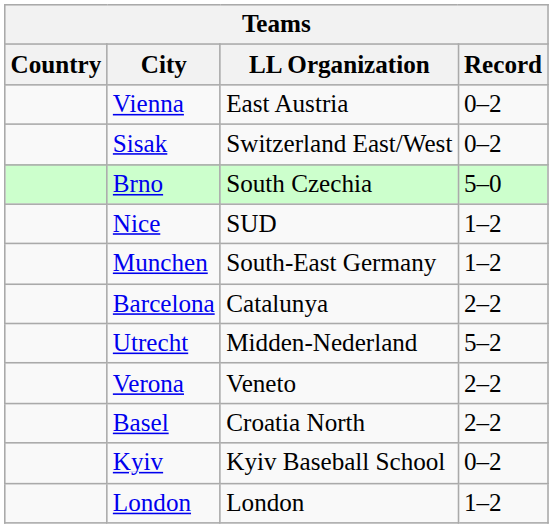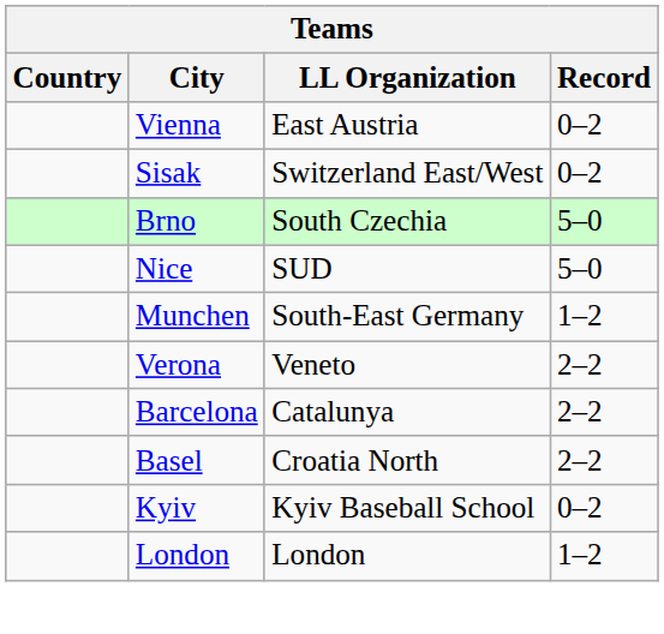Nice | Record: 1–2 -> 5–0
rows swapped: Verona <-> Barcelona
- row: Utrecht | Midden-Nederland | 5–2
